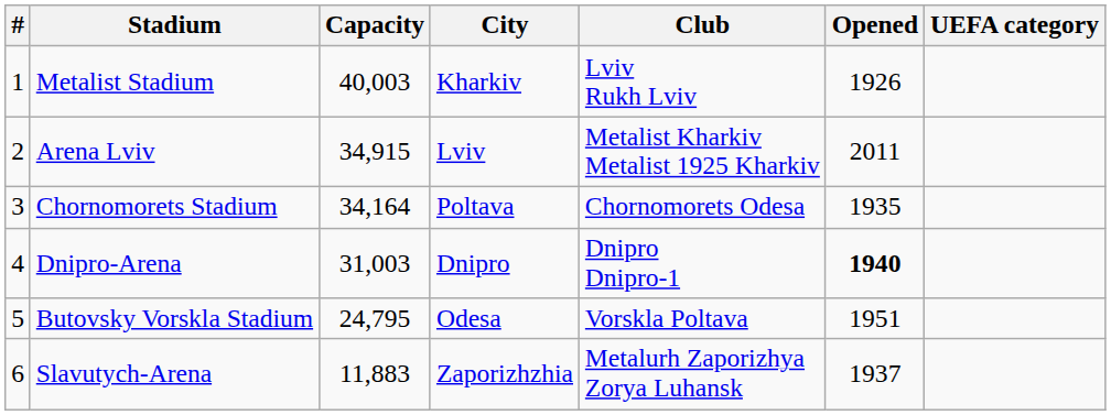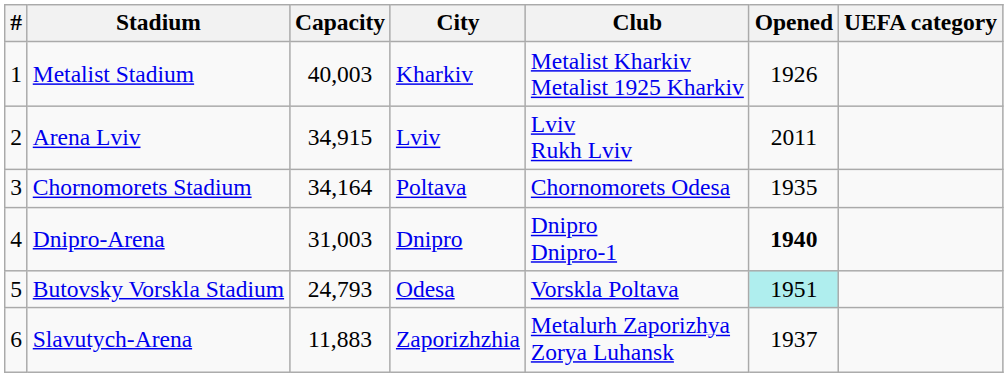Metalist Stadium | Club: Lviv Rukh Lviv -> Metalist Kharkiv Metalist 1925 Kharkiv
Arena Lviv | Club: Metalist Kharkiv Metalist 1925 Kharkiv -> Lviv Rukh Lviv
Butovsky Vorskla Stadium | Capacity: 24,795 -> 24,793
Butovsky Vorskla Stadium | Opened: no background -> paleturquoise background
